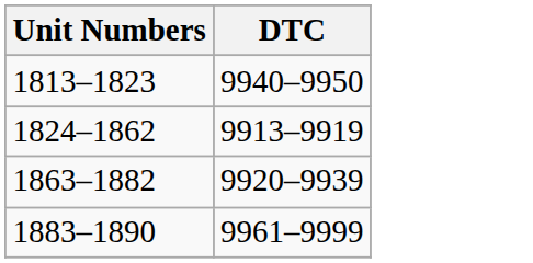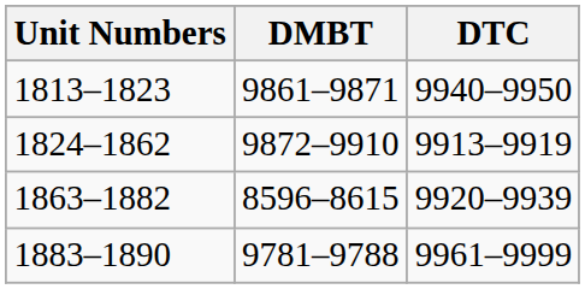+ column: DMBT | 9861–9871 | 9872–9910 | 8596–8615 | 9781–9788
